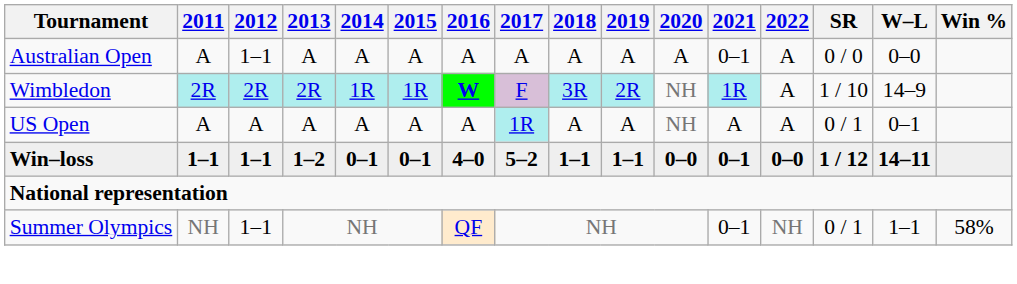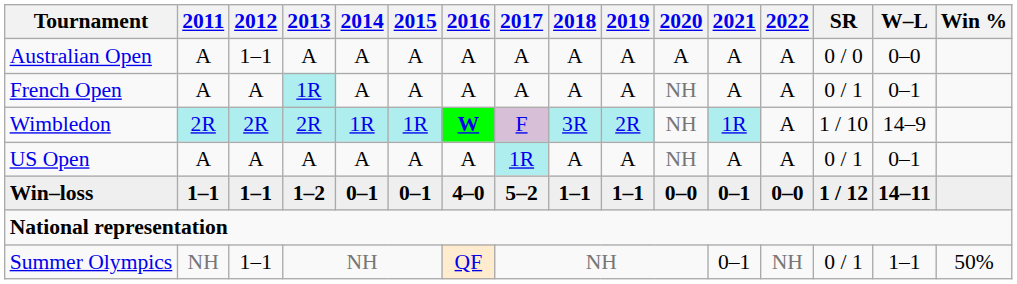Australian Open | 2021: 0–1 -> A
+ row: French Open | A | A | 1R | A | A | A | A | A | A | NH | A | A | 0 / 1 | 0–1
Summer Olympics | Win %: 58% -> 50%
